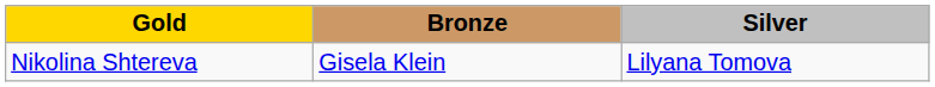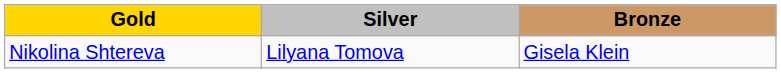columns swapped: Silver <-> Bronze
